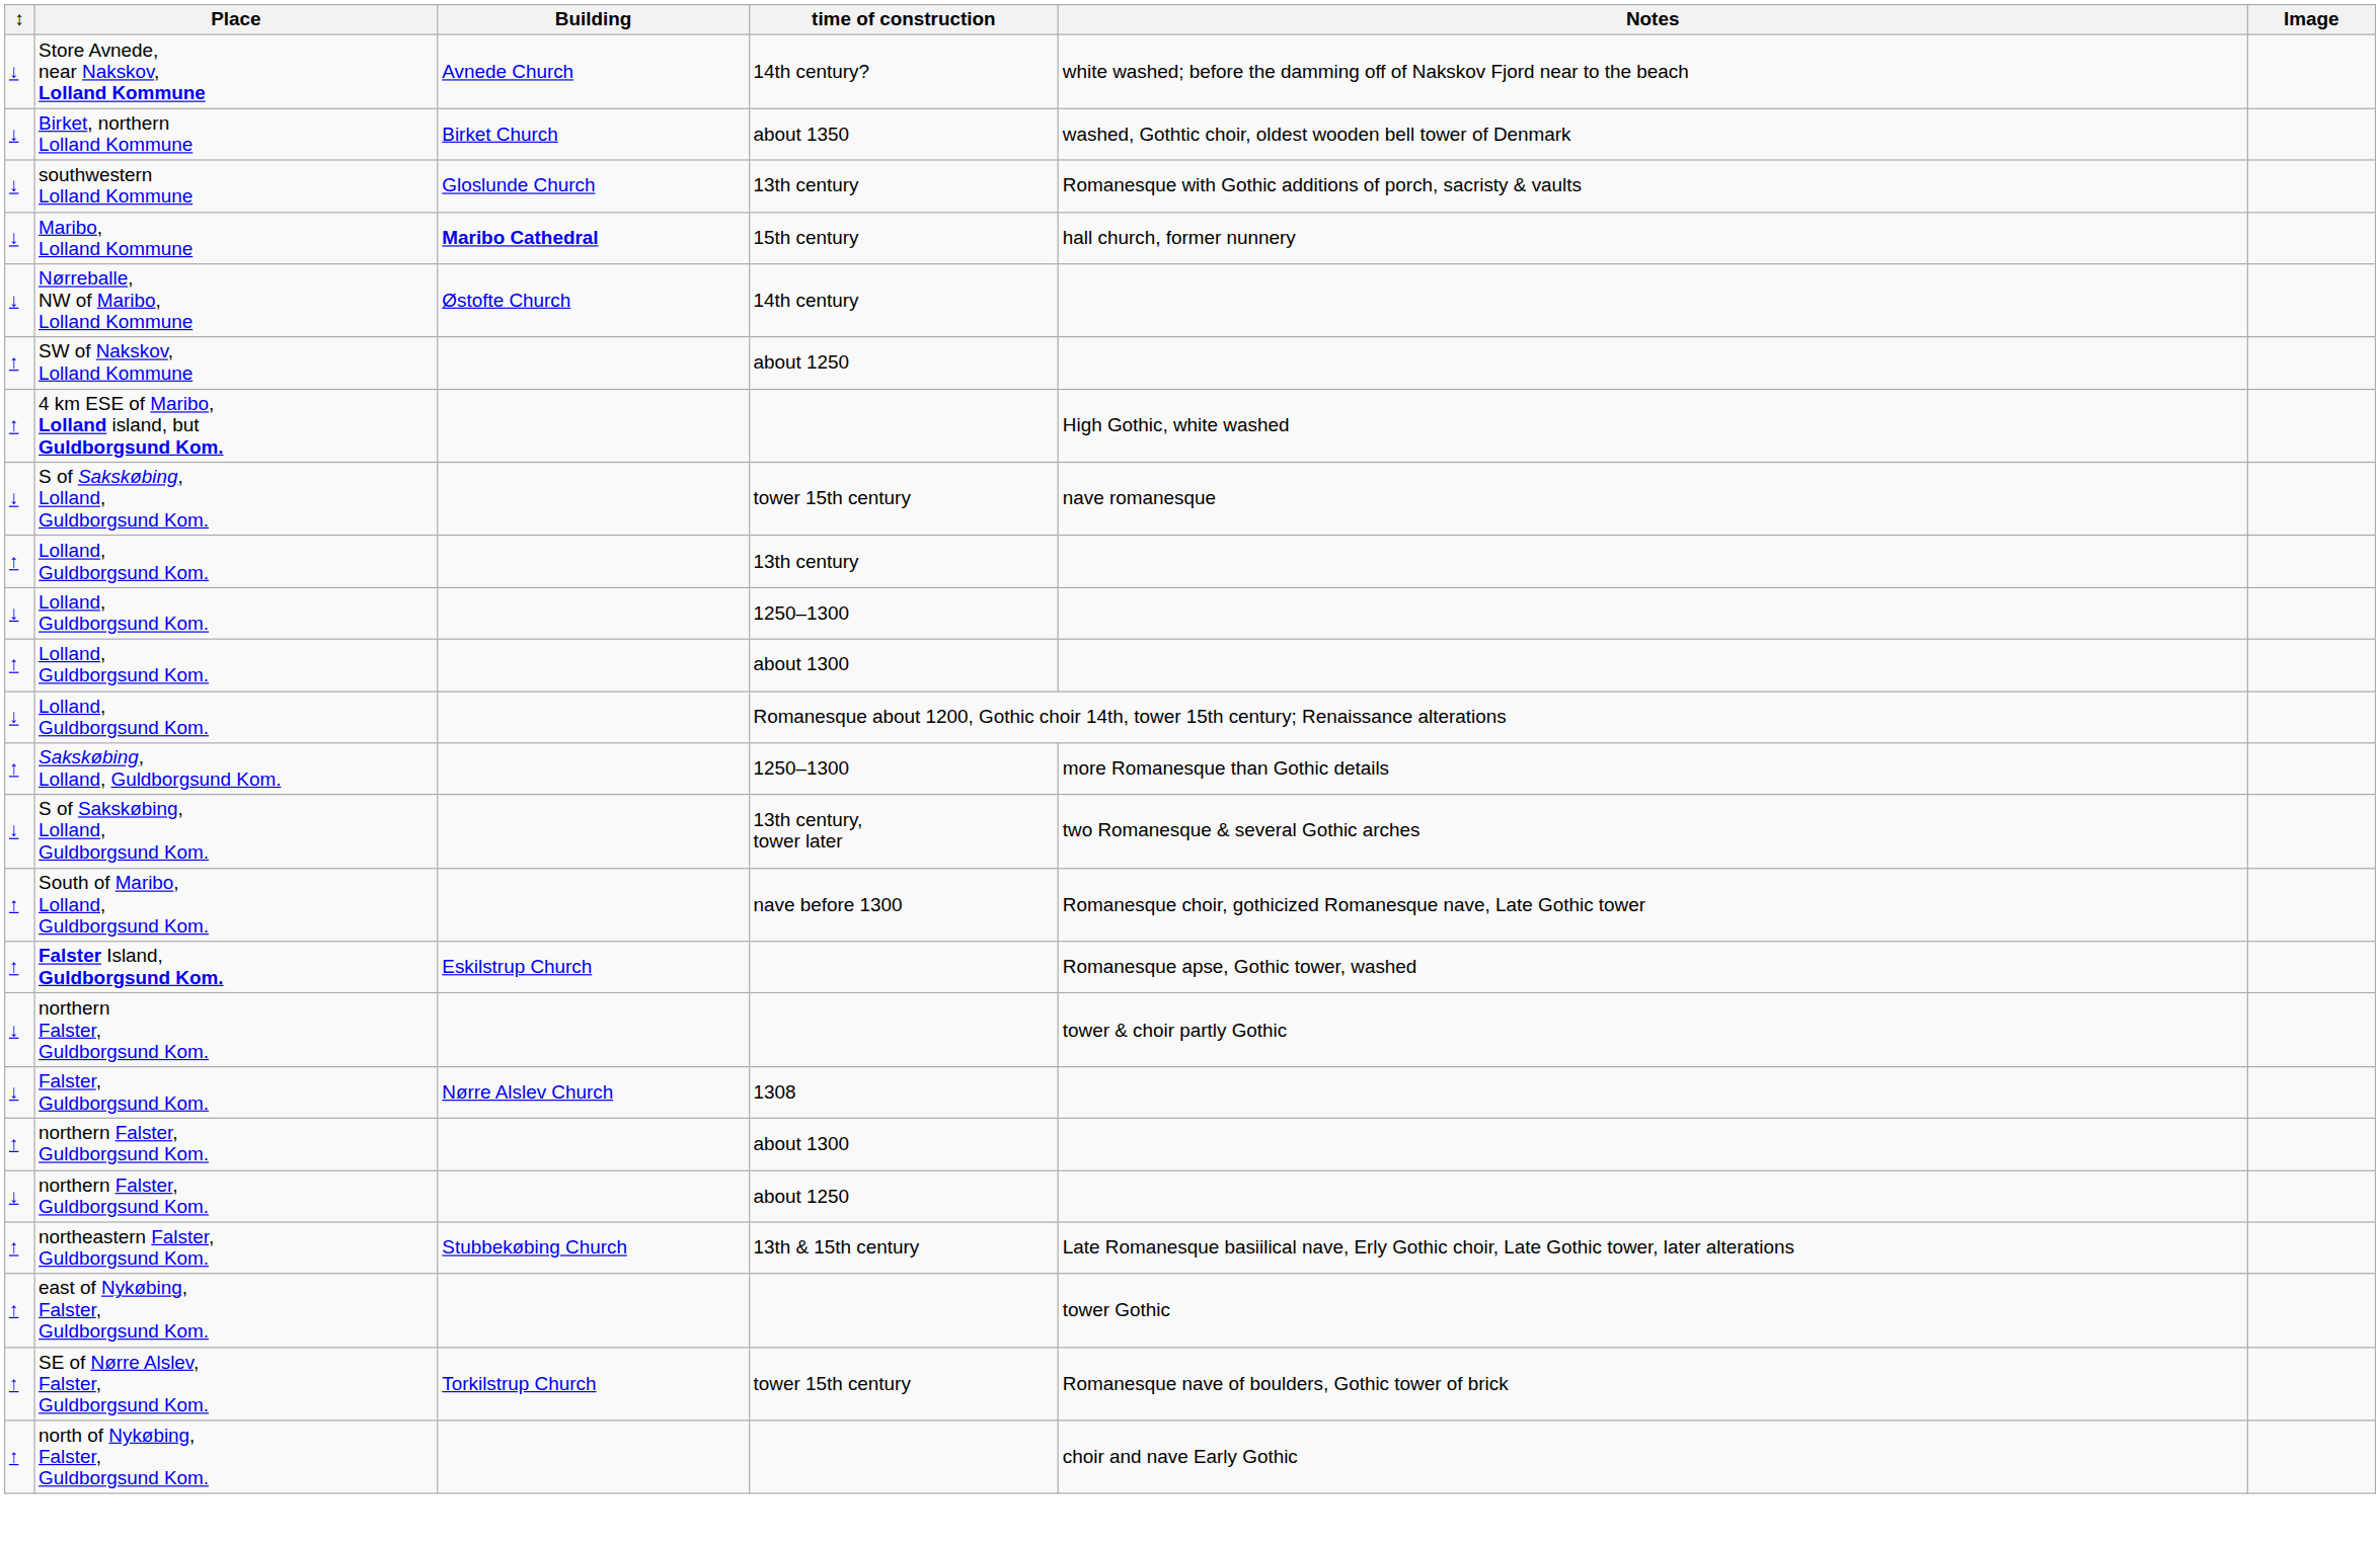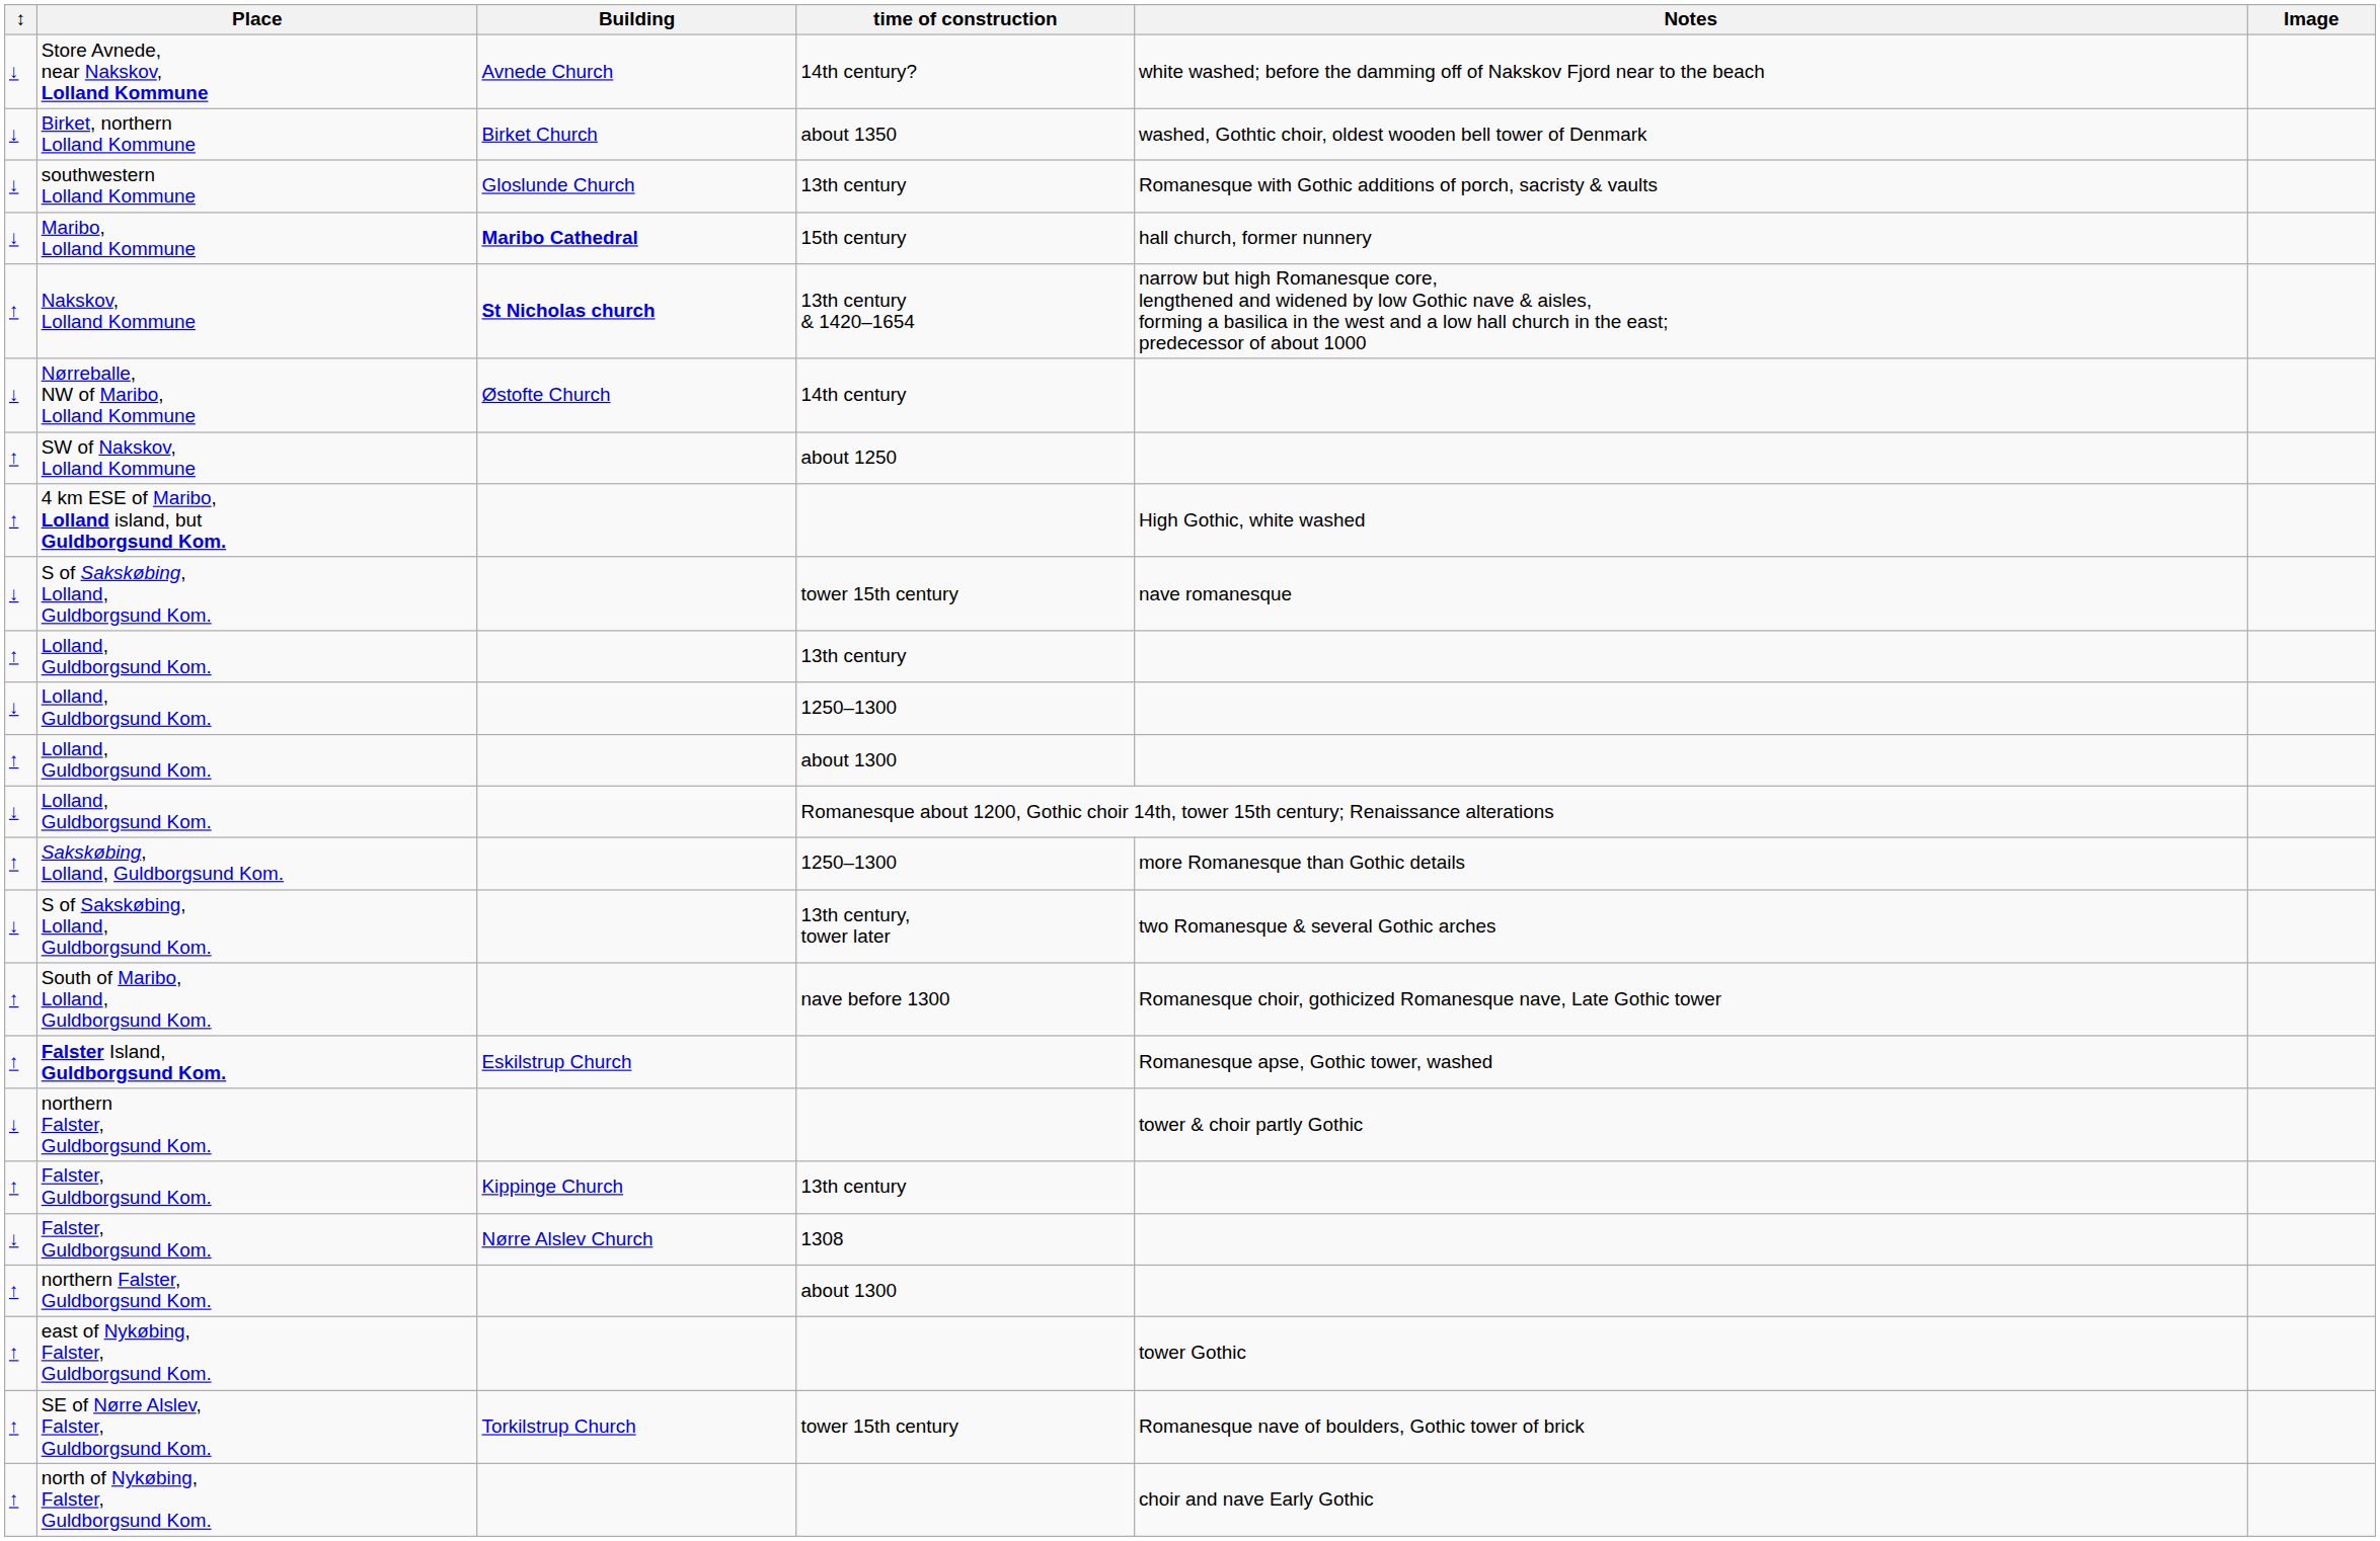+ row: ↑ | Nakskov, Lolland Kommune | St Nicholas church | 13th century & 1420–1654 | narrow but high Romanesque core, lengthened and widened by low Gothic nave & aisles, forming a basilica in the west and a low hall church in the east; predecessor of about 1000
+ row: ↑ | Falster, Guldborgsund Kom. | Kippinge Church | 13th century
- row: ↓ | northern Falster, Guldborgsund Kom. | about 1250
- row: ↑ | northeastern Falster, Guldborgsund Kom. | Stubbekøbing Church | 13th & 15th century | Late Romanesque basiilical nave, Erly Gothic choir, Late Gothic tower, later alterations
